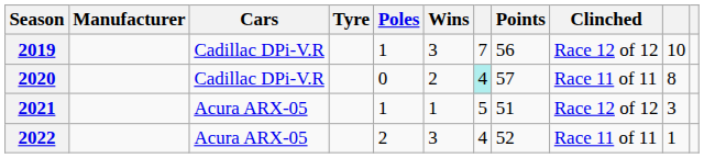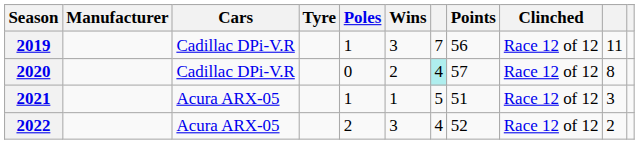2019 | column 10: 10 -> 11
2020 | Clinched: Race 11 of 11 -> Race 12 of 12
2022 | Clinched: Race 11 of 11 -> Race 12 of 12
2022 | column 10: 1 -> 2
